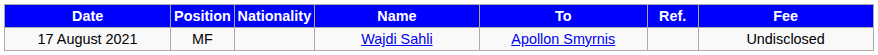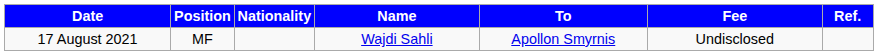columns swapped: Fee <-> Ref.
